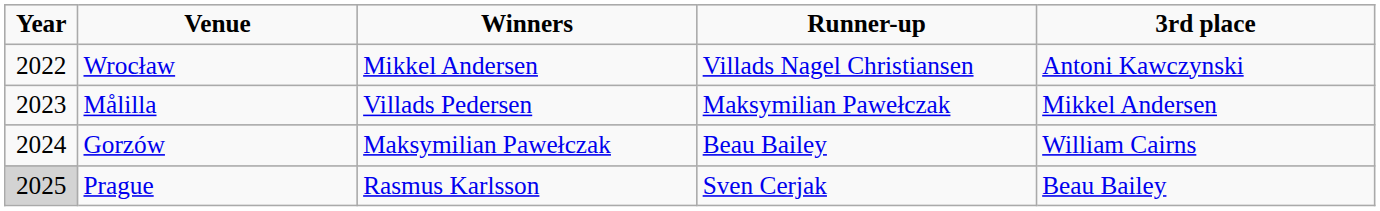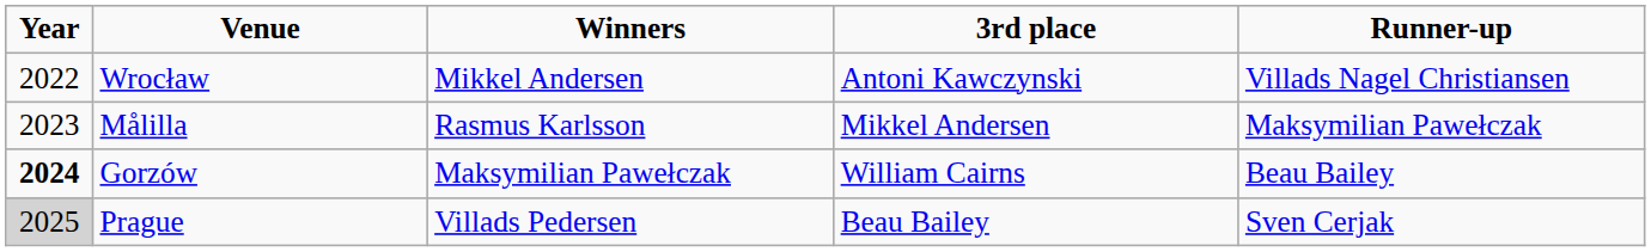columns swapped: Runner-up <-> 3rd place
Målilla | Winners: Villads Pedersen -> Rasmus Karlsson
Gorzów | Year: normal -> bold
Prague | Winners: Rasmus Karlsson -> Villads Pedersen
